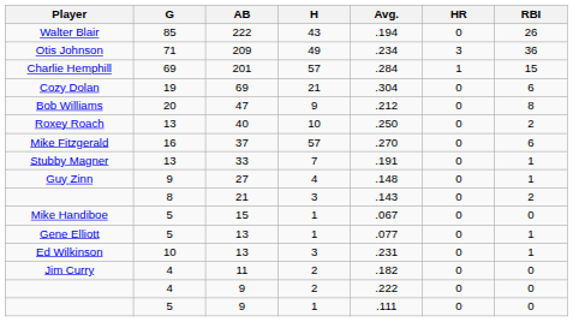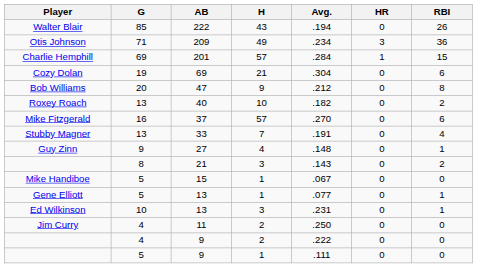Roxey Roach | Avg.: .250 -> .182
Stubby Magner | RBI: 1 -> 4
Jim Curry | Avg.: .182 -> .250
